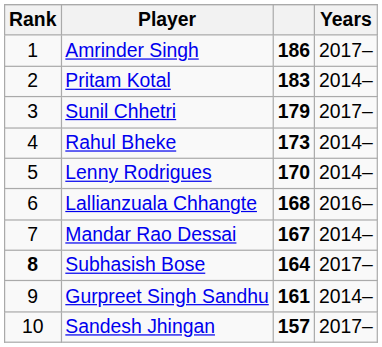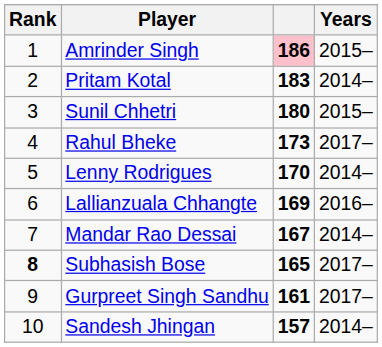Amrinder Singh | column 3: no background -> pink background
Amrinder Singh | Years: 2017– -> 2015–
Sunil Chhetri | column 3: 179 -> 180
Sunil Chhetri | Years: 2017– -> 2015–
Rahul Bheke | Years: 2014– -> 2017–
Lallianzuala Chhangte | column 3: 168 -> 169
Subhasish Bose | column 3: 164 -> 165
Gurpreet Singh Sandhu | Years: 2014– -> 2017–
Sandesh Jhingan | Years: 2017– -> 2014–
